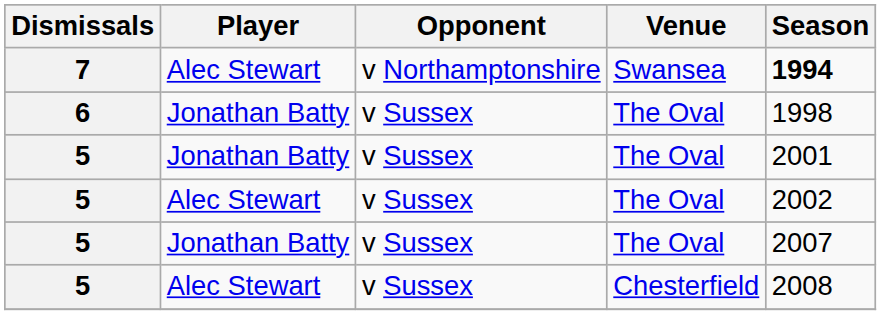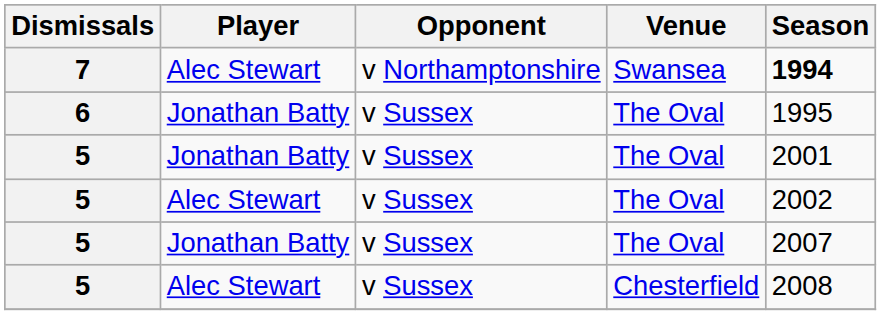6 | Season: 1998 -> 1995
